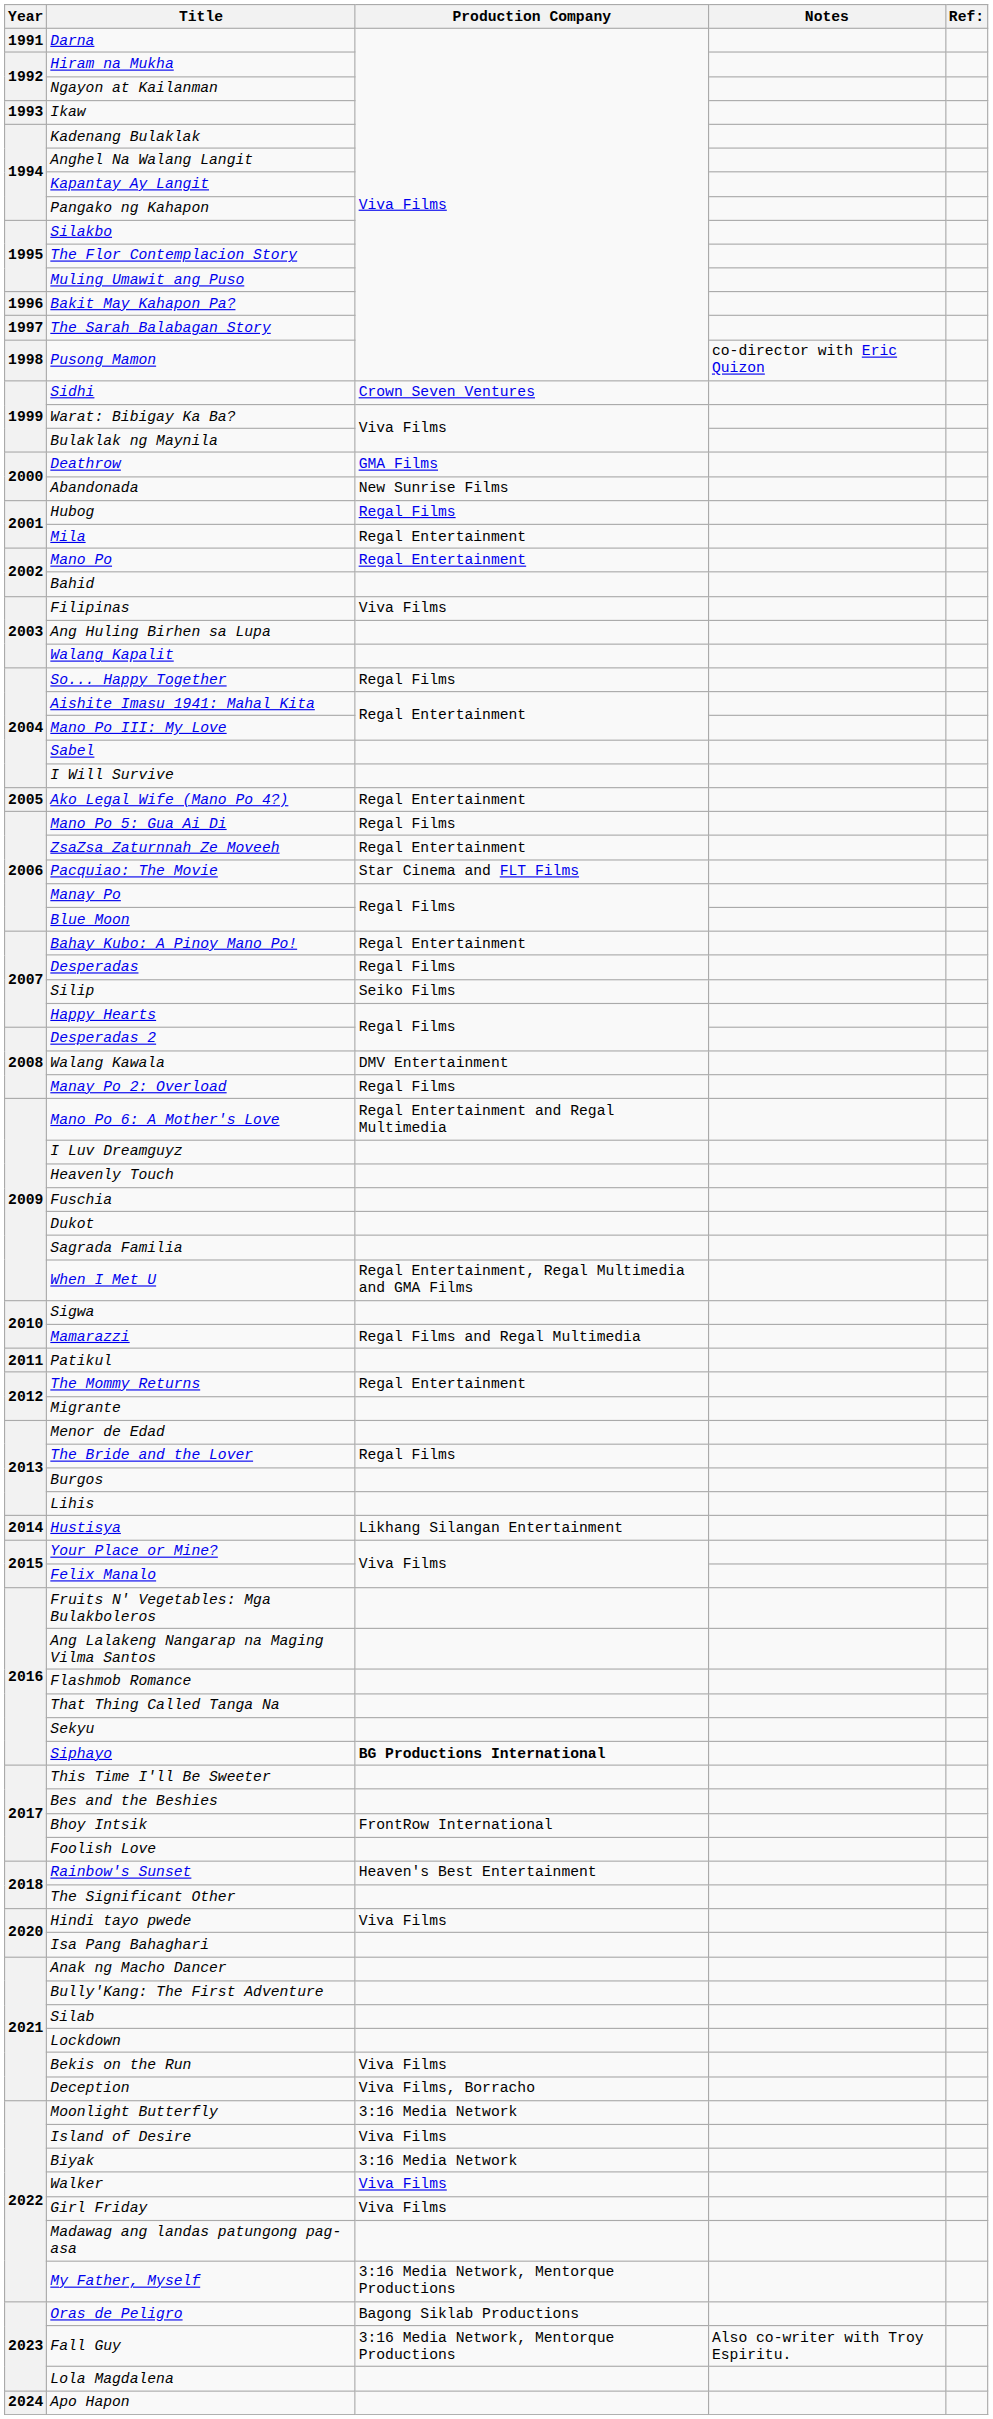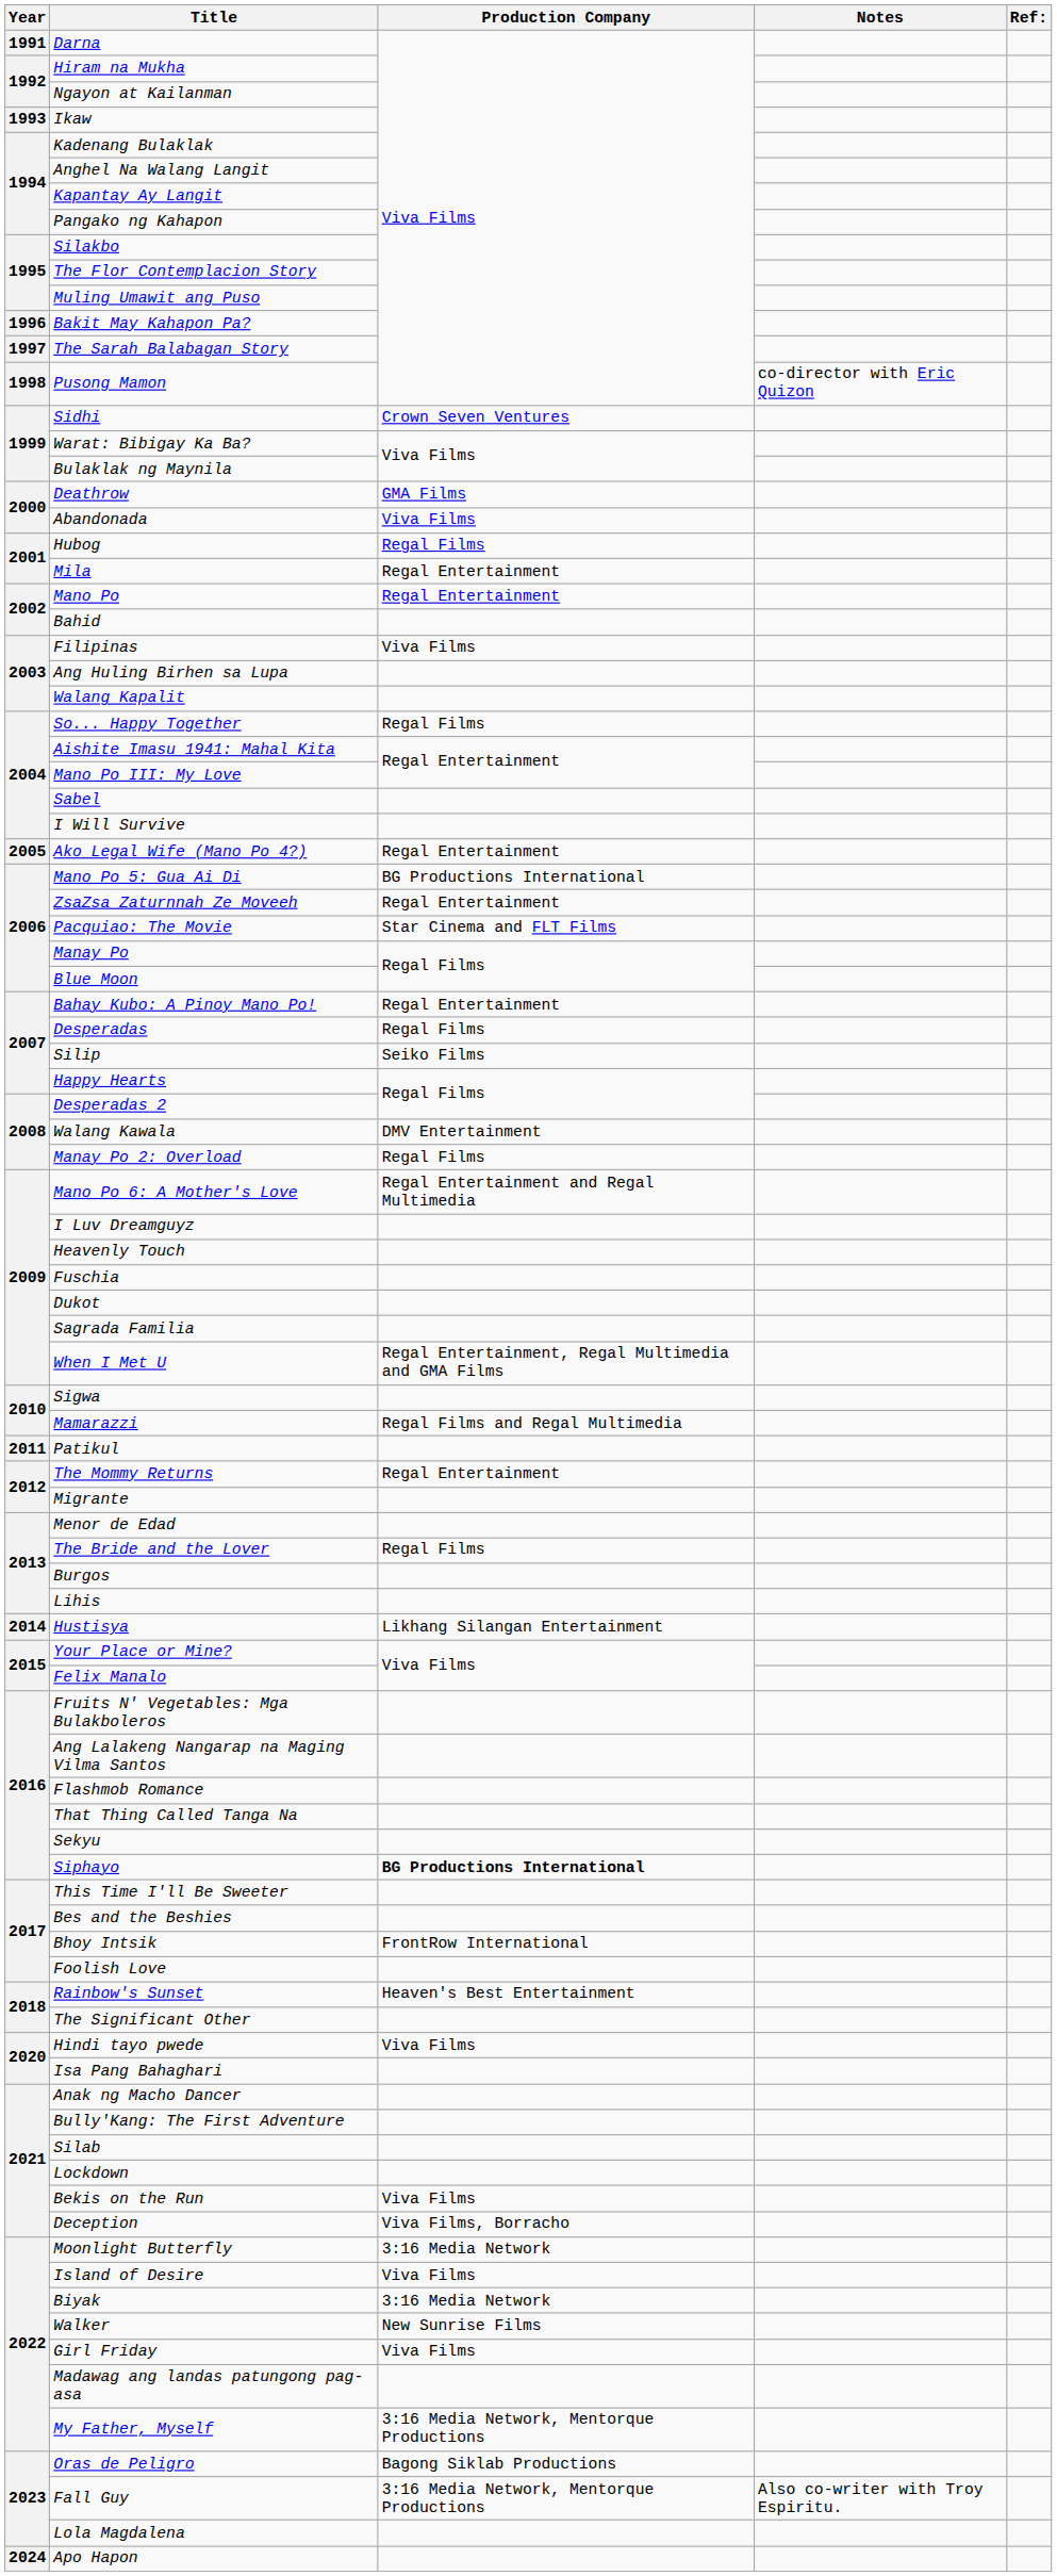Abandonada | Production Company: New Sunrise Films -> Viva Films
Mano Po 5: Gua Ai Di | Production Company: Regal Films -> BG Productions International
Walker | Production Company: Viva Films -> New Sunrise Films
